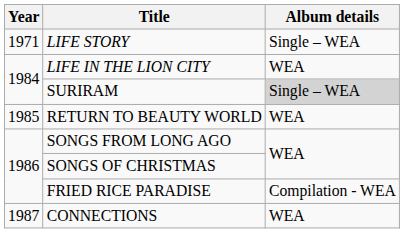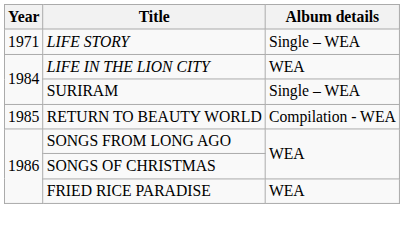SURIRAM | Album details: lightgrey background -> no background
RETURN TO BEAUTY WORLD | Album details: WEA -> Compilation - WEA
FRIED RICE PARADISE | Album details: Compilation - WEA -> WEA
- row: 1987 | CONNECTIONS | WEA
